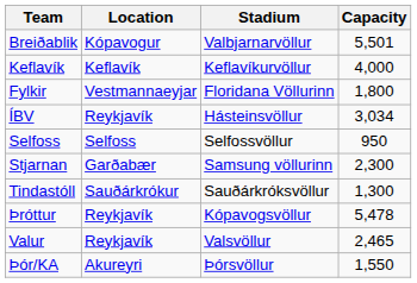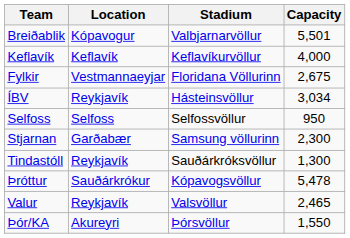Fylkir | Capacity: 1,800 -> 2,675
Tindastóll | Location: Sauðárkrókur -> Reykjavík
Þróttur | Location: Reykjavík -> Sauðárkrókur
